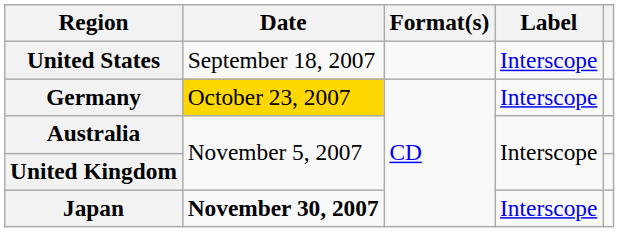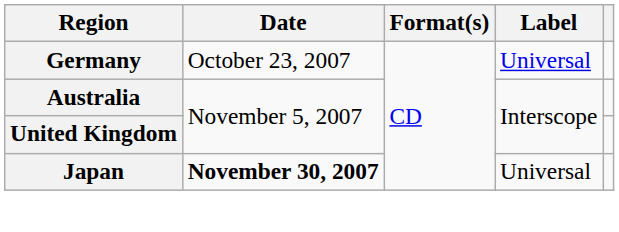- row: United States | September 18, 2007 | Interscope
Germany | Date: gold background -> no background
Germany | Label: Interscope -> Universal
Japan | Label: Interscope -> Universal
